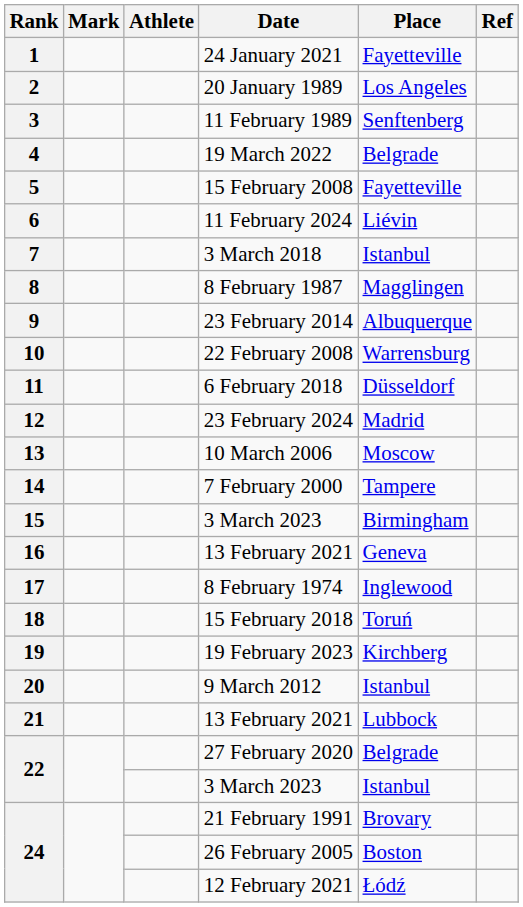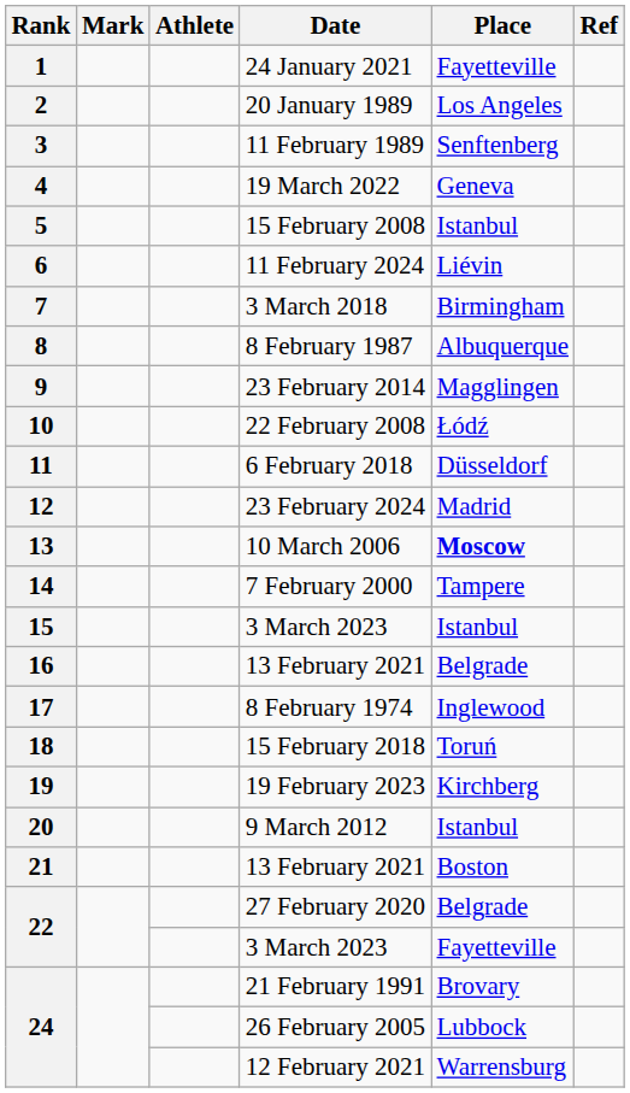19 March 2022 | Place: Belgrade -> Geneva
15 February 2008 | Place: Fayetteville -> Istanbul
3 March 2018 | Place: Istanbul -> Birmingham
8 February 1987 | Place: Magglingen -> Albuquerque
23 February 2014 | Place: Albuquerque -> Magglingen
22 February 2008 | Place: Warrensburg -> Łódź
10 March 2006 | Place: normal -> bold
15 / 3 March 2023 | Place: Birmingham -> Istanbul
16 / 13 February 2021 | Place: Geneva -> Belgrade
21 / 13 February 2021 | Place: Lubbock -> Boston
22 / 3 March 2023 | Place: Istanbul -> Fayetteville
26 February 2005 | Place: Boston -> Lubbock
12 February 2021 | Place: Łódź -> Warrensburg
